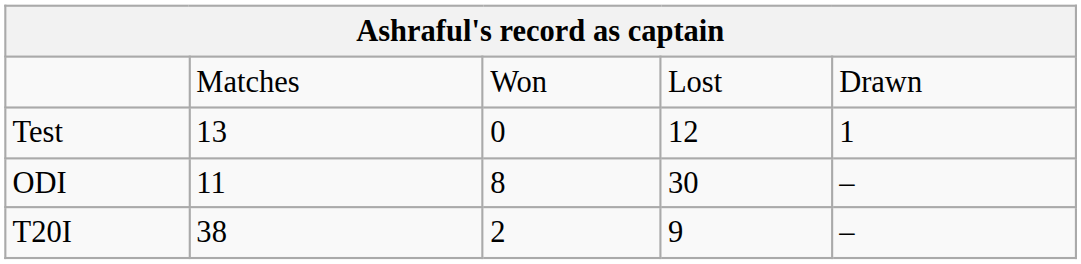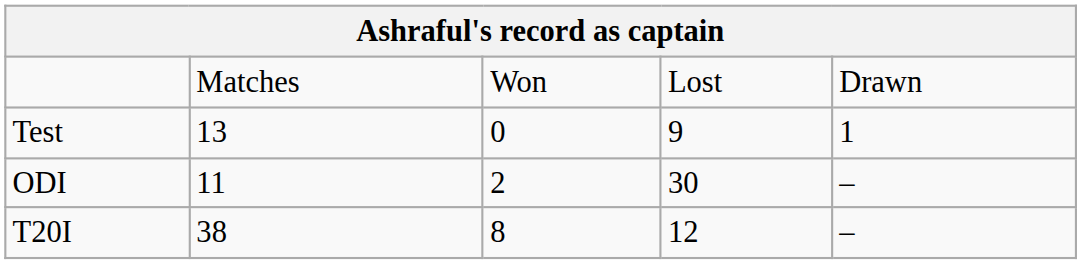Test | column 4: 12 -> 9
ODI | column 3: 8 -> 2
T20I | column 3: 2 -> 8
T20I | column 4: 9 -> 12
